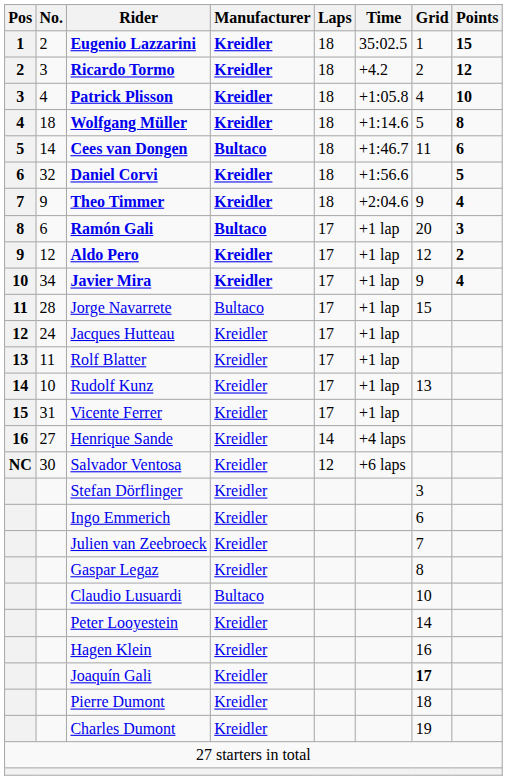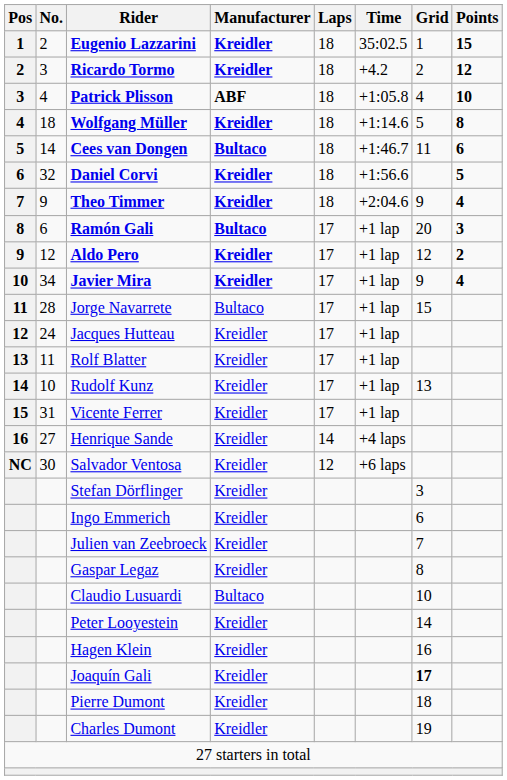Patrick Plisson | Manufacturer: Kreidler -> ABF
